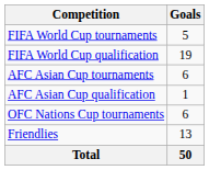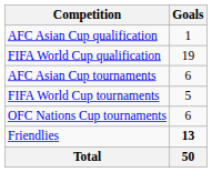rows swapped: FIFA World Cup tournaments <-> AFC Asian Cup qualification
Friendlies | Goals: normal -> bold
